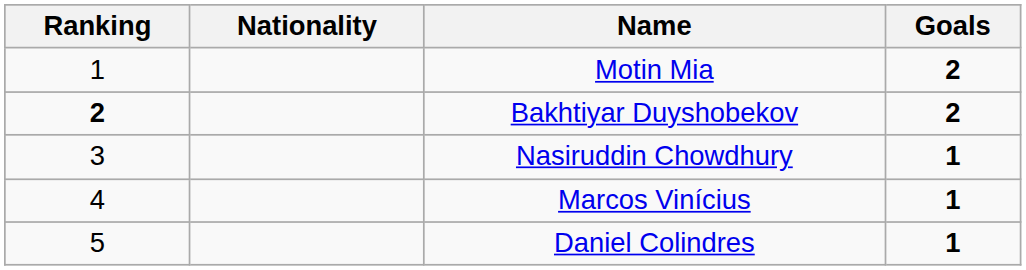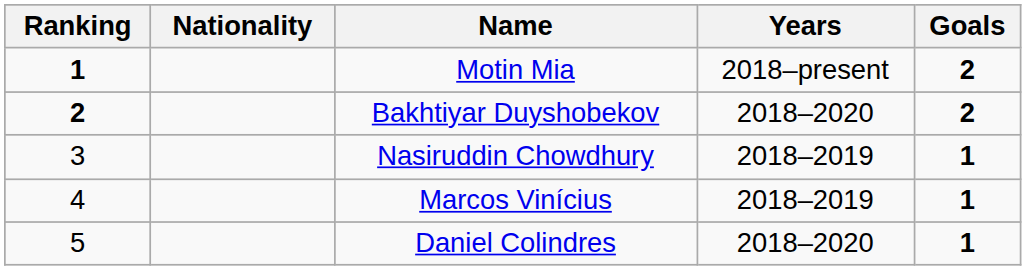+ column: Years | 2018–present | 2018–2020 | 2018–2019 | 2018–2019 | 2018–2020
Motin Mia | Ranking: normal -> bold
